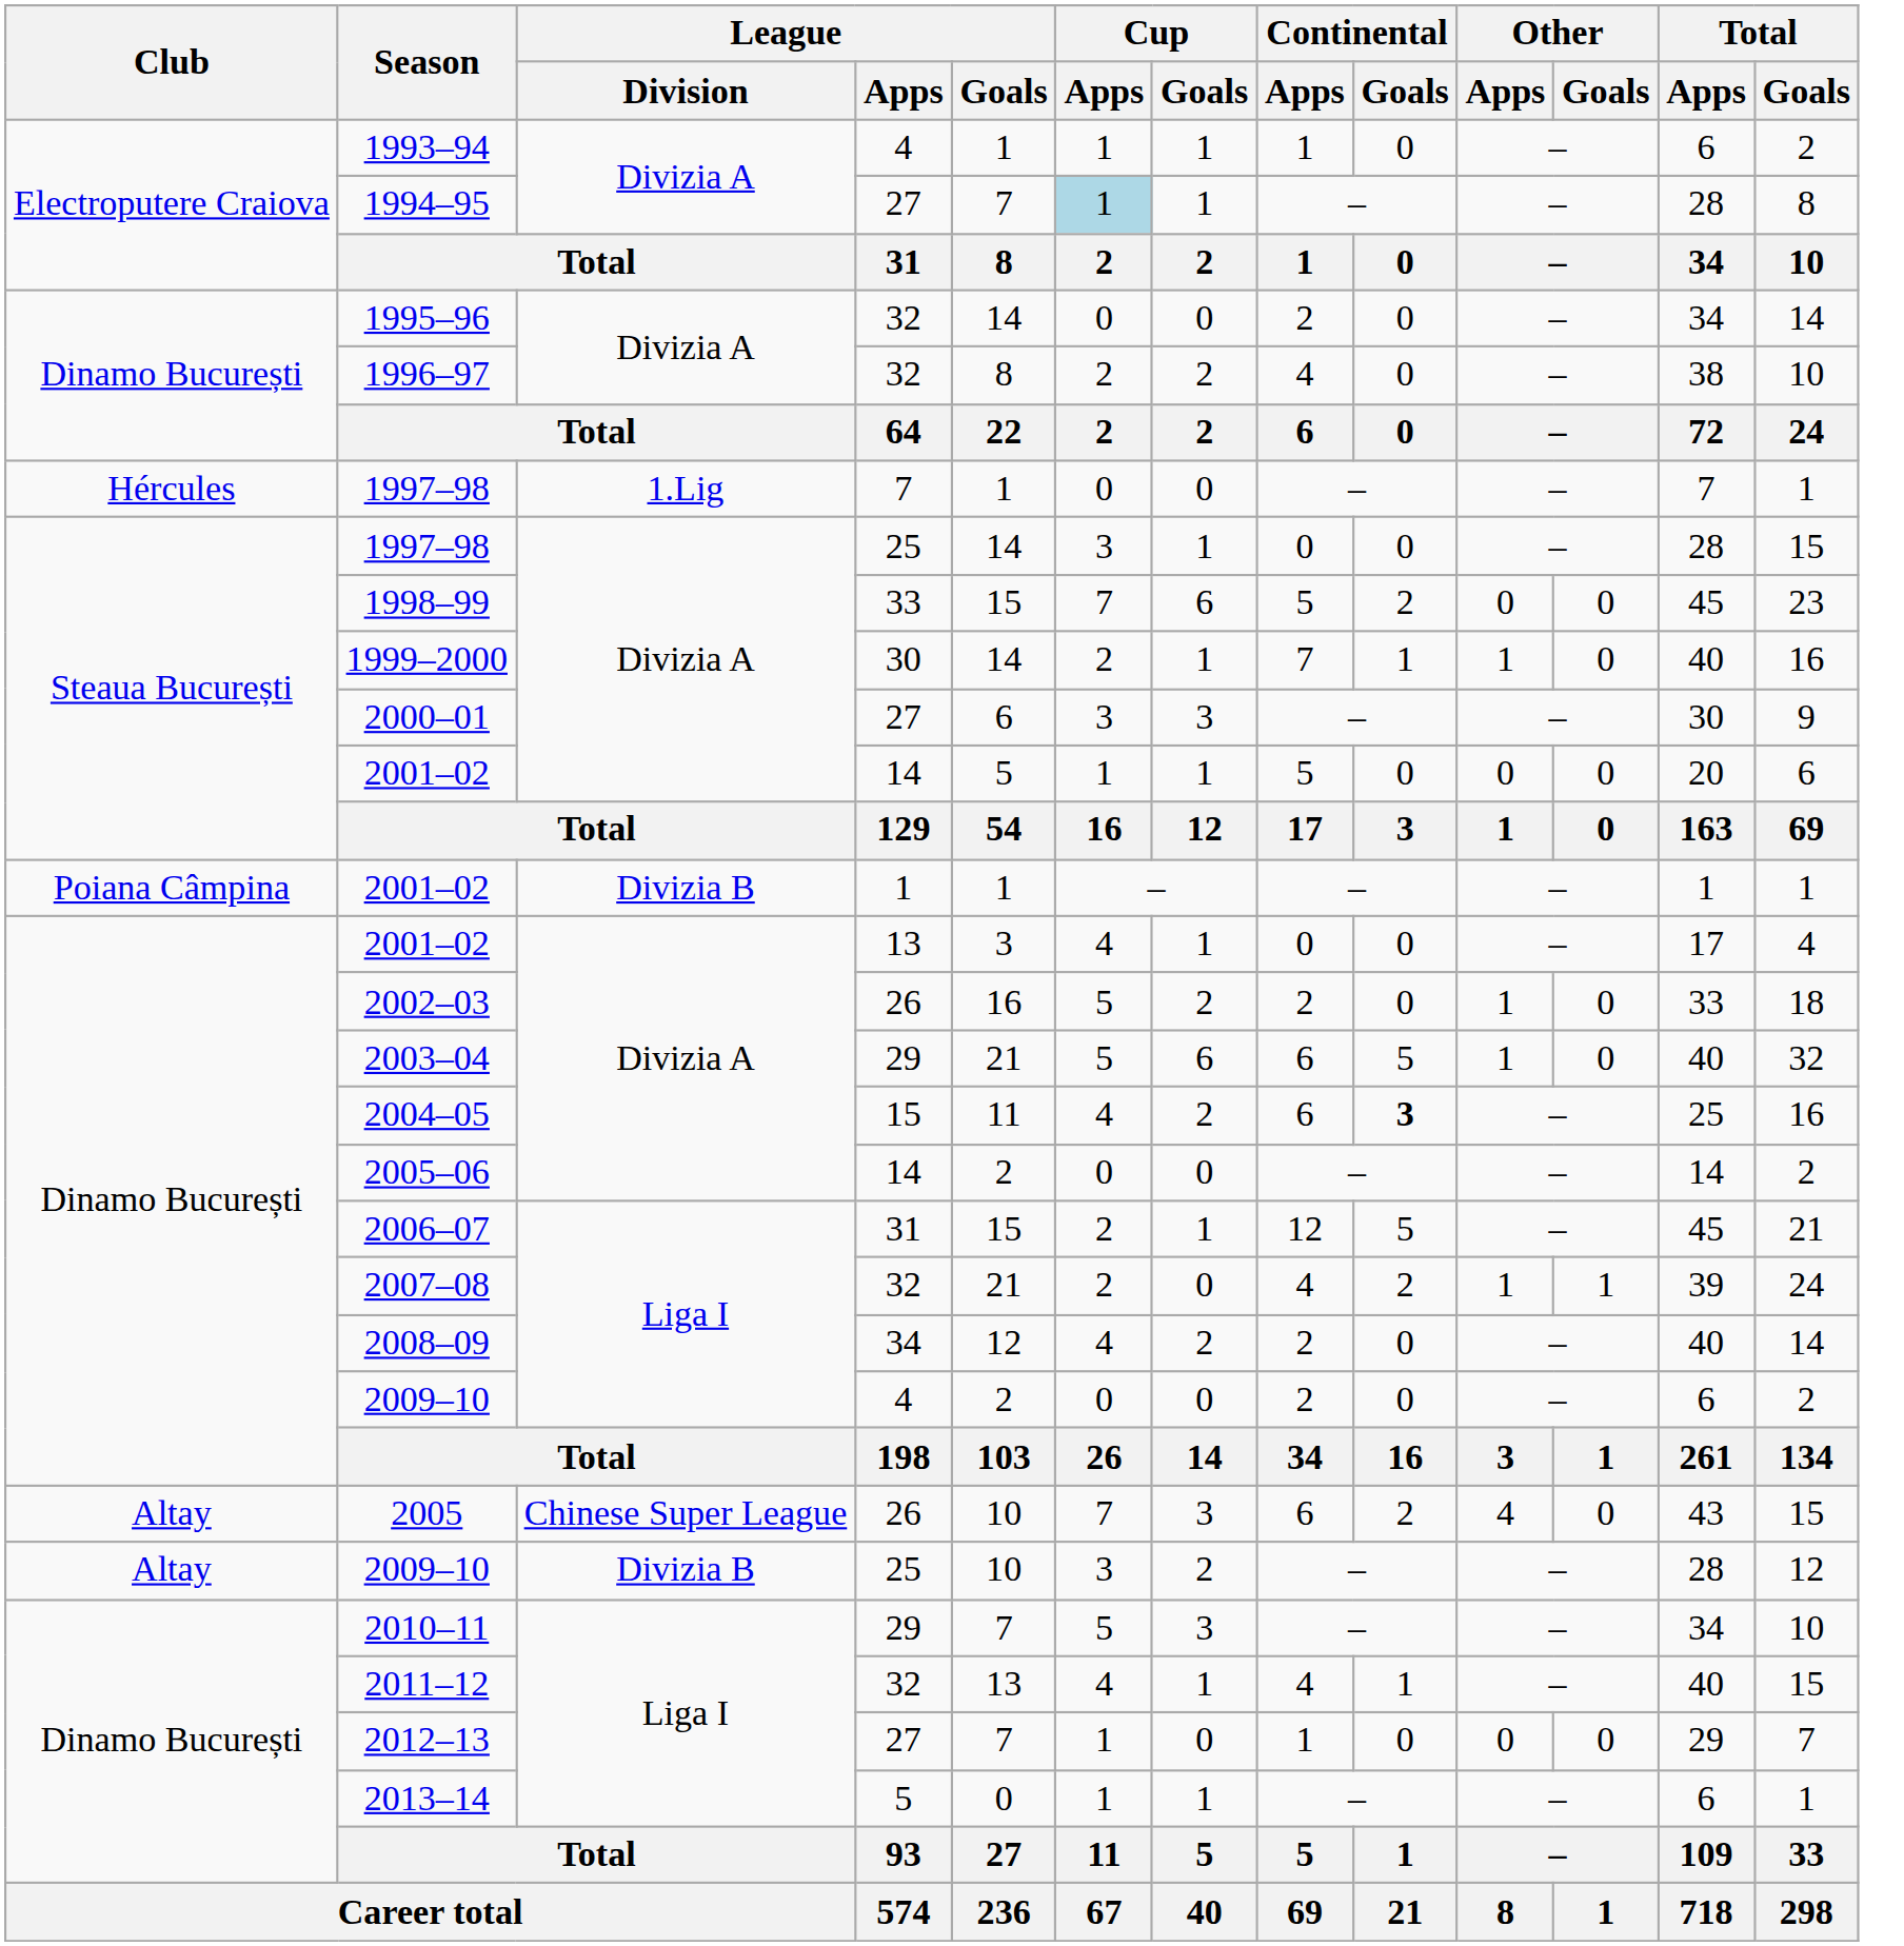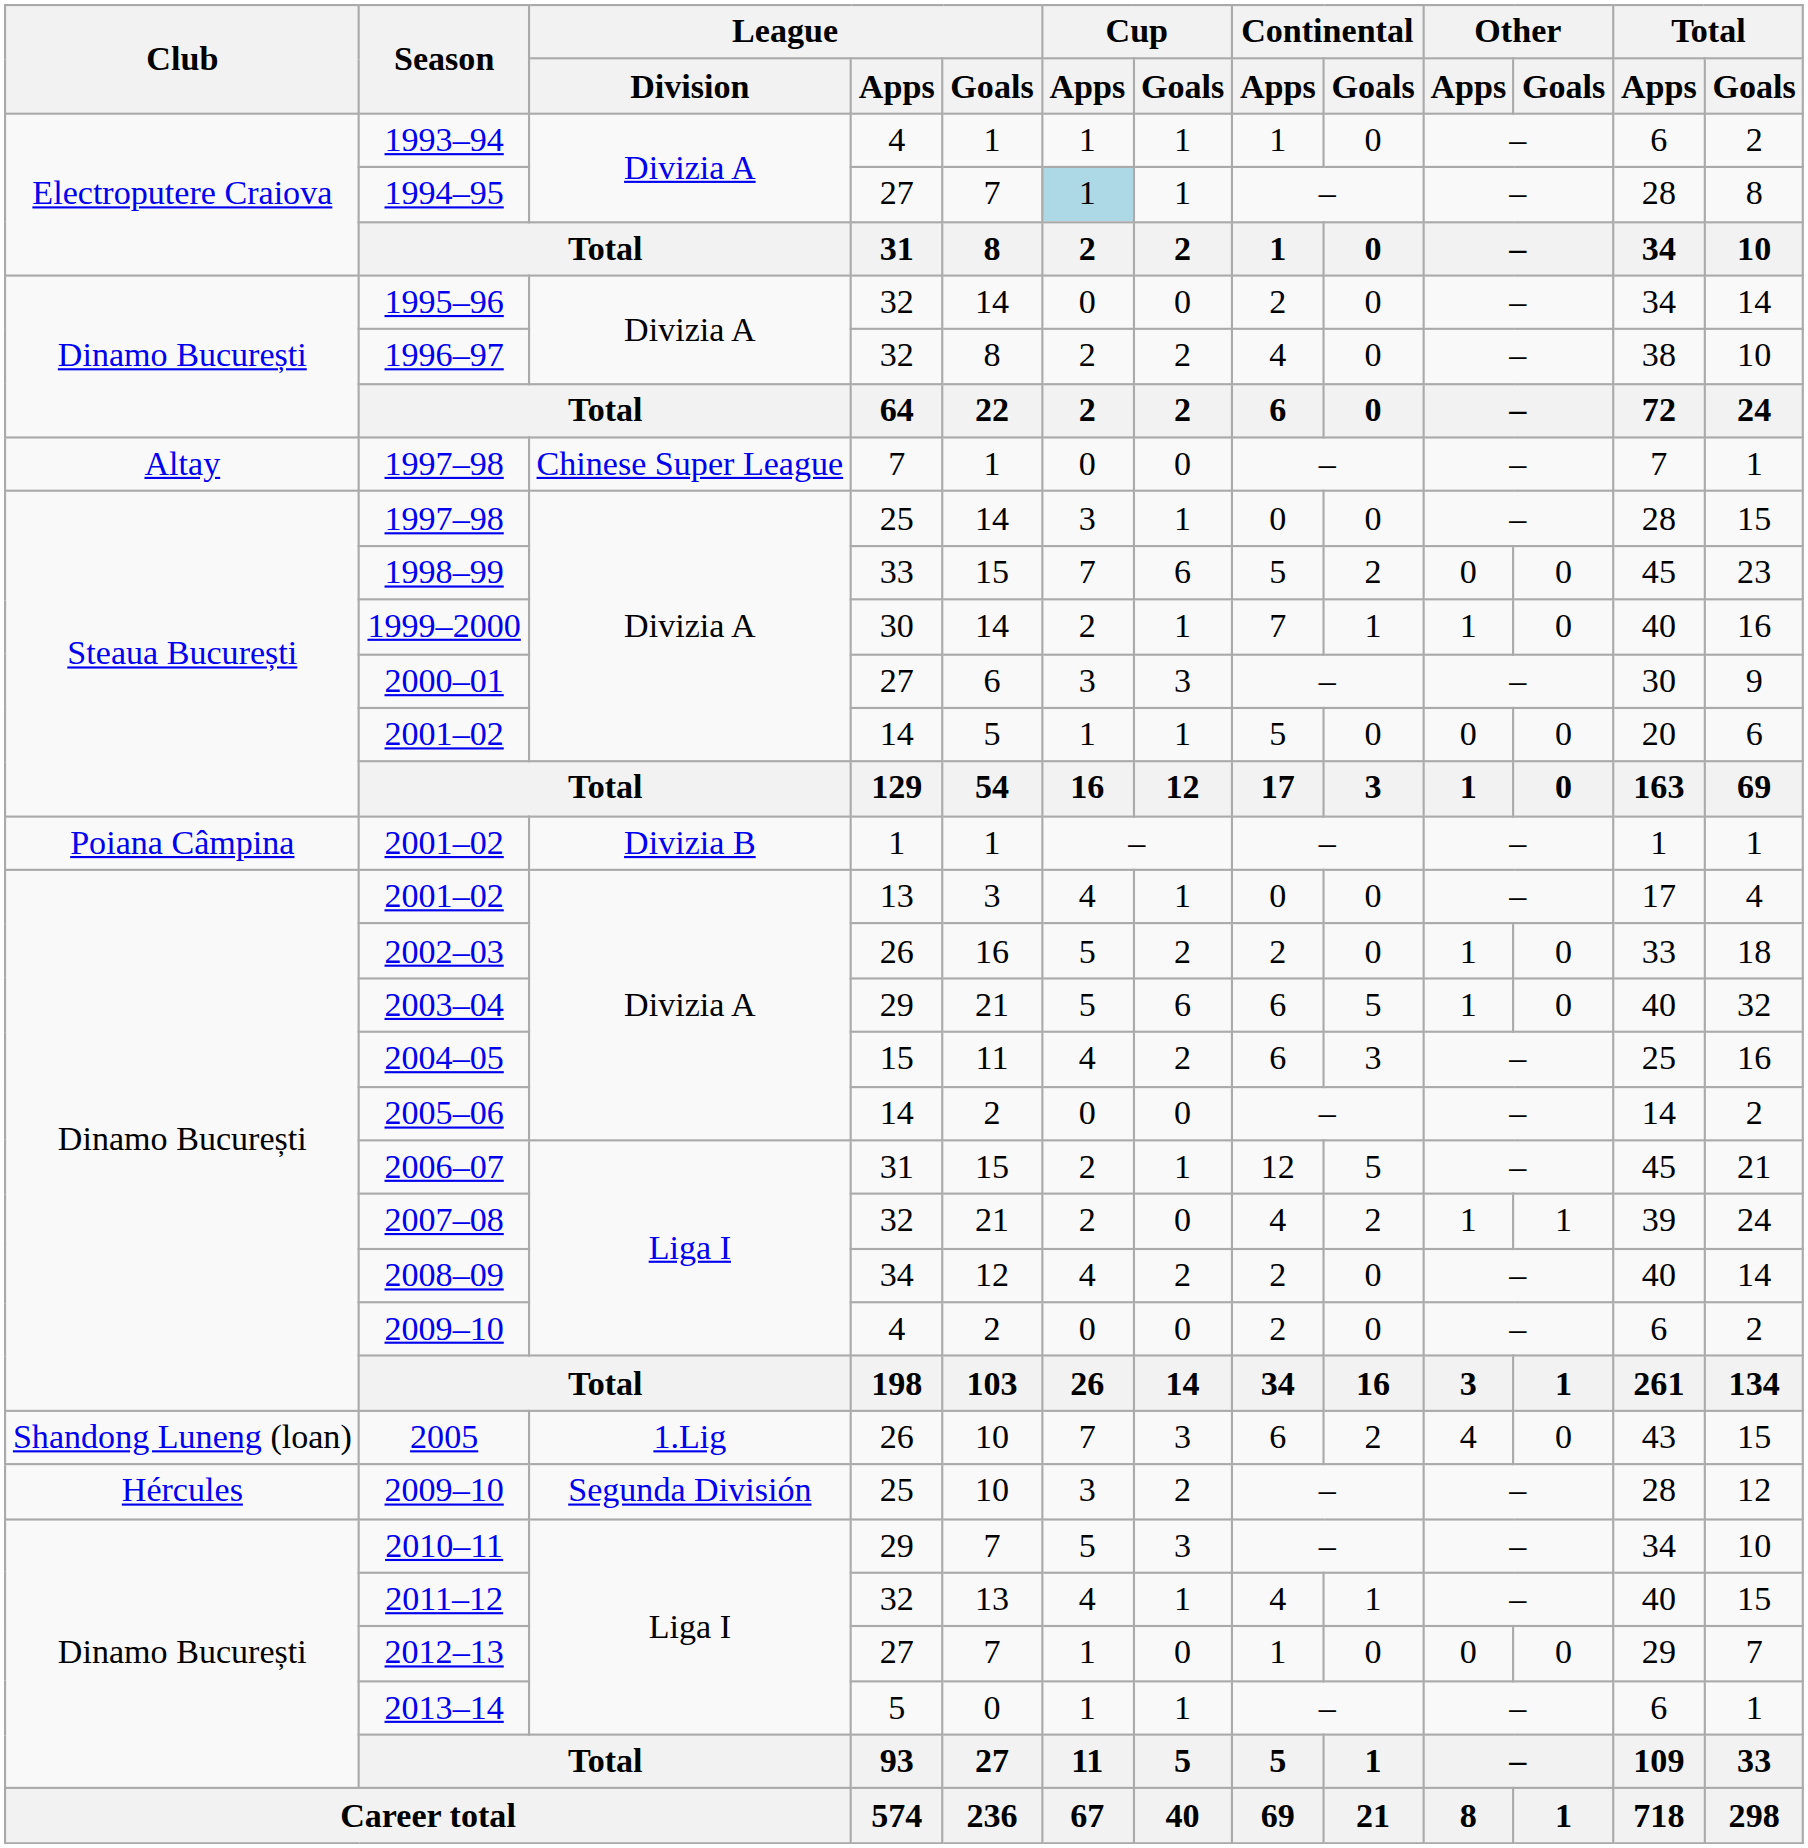1997–98 / 7 | Club: Hércules -> Altay
1997–98 / 7 | League / Division: 1.Lig -> Chinese Super League
2004–05 | Continental / Goals: bold -> normal
2005 | Club: Altay -> Shandong Luneng (loan)
2005 | League / Division: Chinese Super League -> 1.Lig
2009–10 / 25 | Club: Altay -> Hércules
2009–10 / 25 | League / Division: Divizia B -> Segunda División
